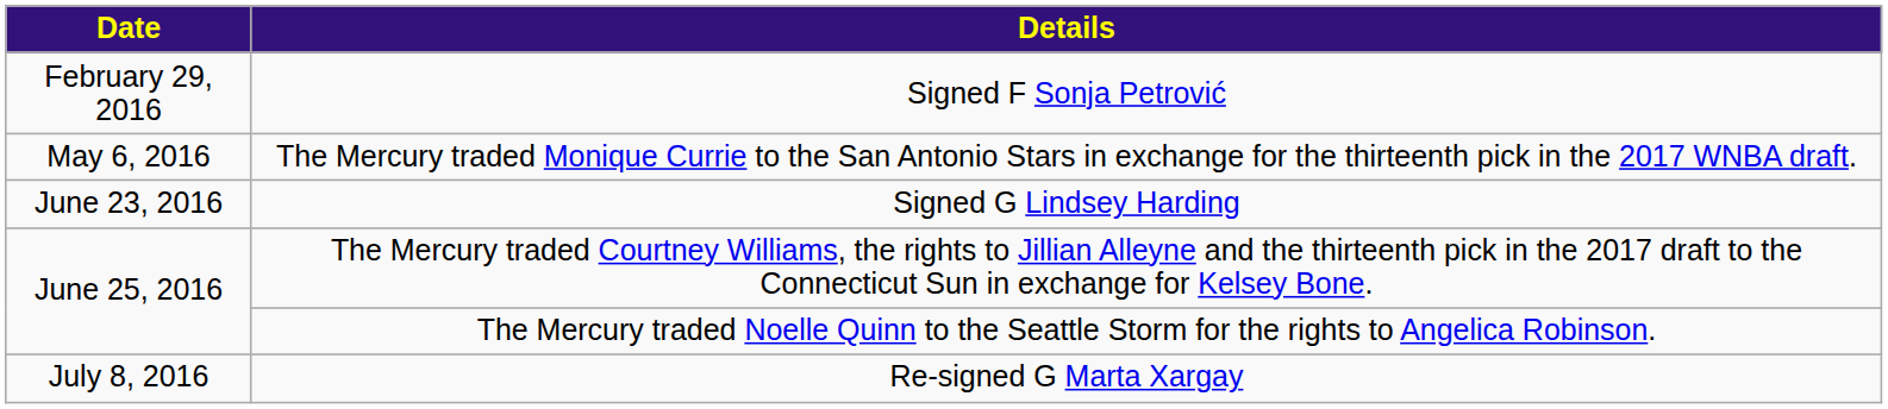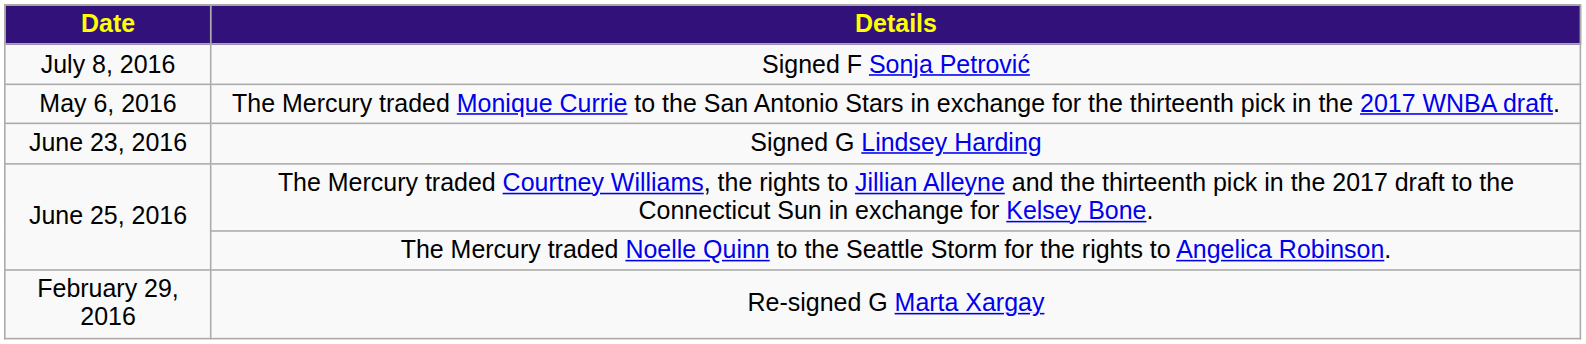Signed F Sonja Petrović | Date: February 29, 2016 -> July 8, 2016
Re-signed G Marta Xargay | Date: July 8, 2016 -> February 29, 2016
